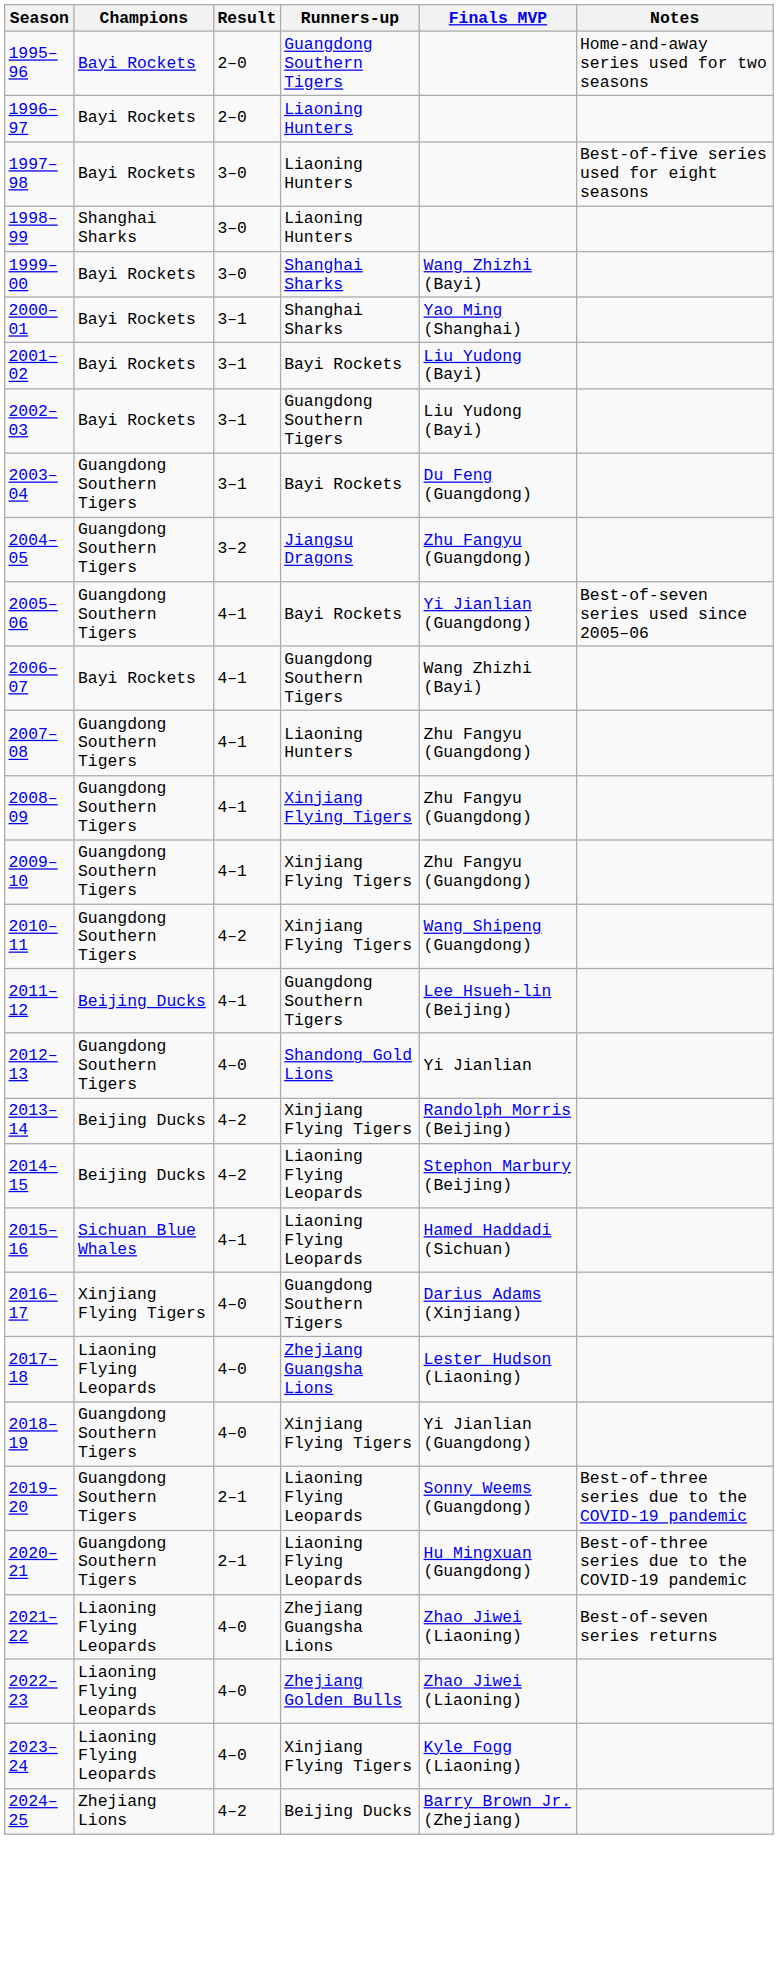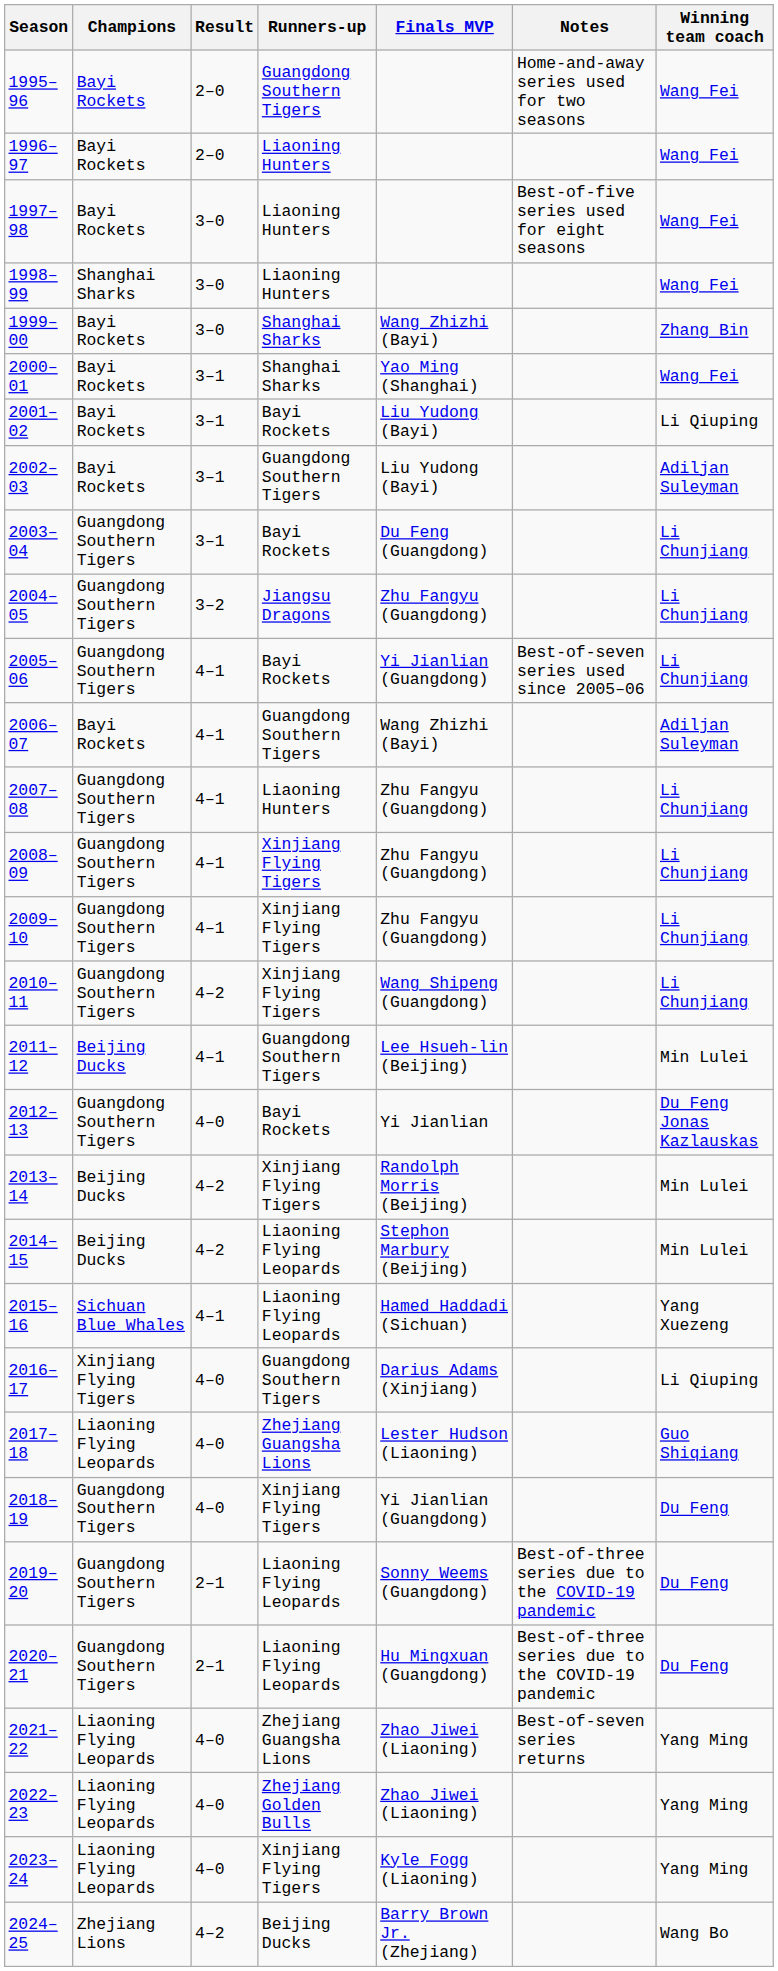+ column: Winning team coach | Wang Fei | Wang Fei | Wang Fei | Wang Fei | Zhang Bin | Wang Fei | Li Qiuping | Adiljan Suleyman | Li Chunjiang | Li Chunjiang | Li Chunjiang | Adiljan Suleyman | Li Chunjiang | Li Chunjiang | Li Chunjiang | Li Chunjiang | Min Lulei | Du Feng Jonas Kazlauskas | Min Lulei | Min Lulei | Yang Xuezeng | Li Qiuping | Guo Shiqiang | Du Feng | Du Feng | Du Feng | Yang Ming | Yang Ming | Yang Ming | Wang Bo
2012–13 | Runners-up: Shandong Gold Lions -> Bayi Rockets
